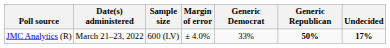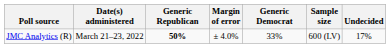columns swapped: Sample size <-> Generic Republican
JMC Analytics (R) | Undecided: bold -> normal
